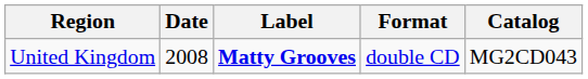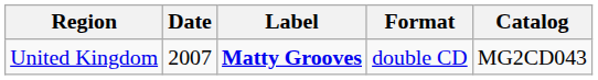United Kingdom | Date: 2008 -> 2007
